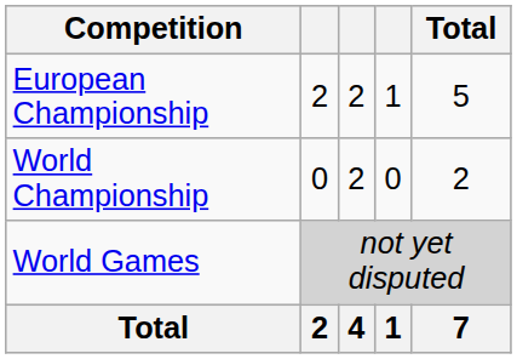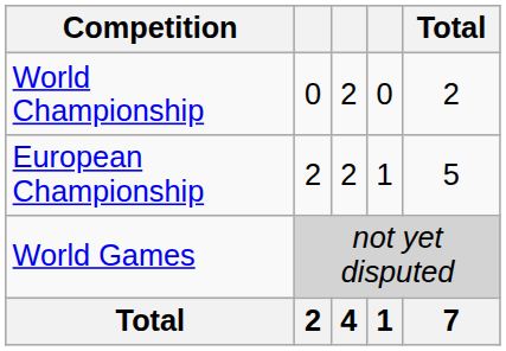rows swapped: World Championship <-> European Championship
